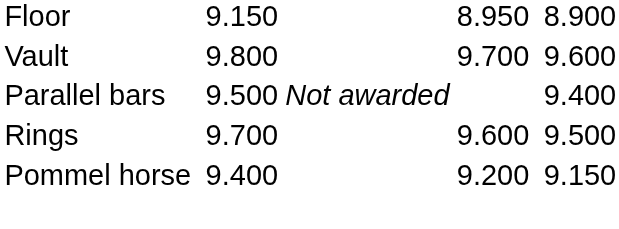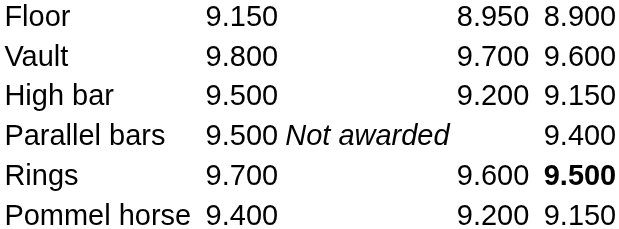+ row: High bar | 9.500 | 9.200 | 9.150
Rings | column 7: normal -> bold
